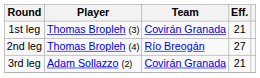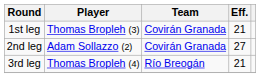2nd leg | Player: Thomas Bropleh (4) -> Adam Sollazzo (2)
2nd leg | Team: Río Breogán -> Covirán Granada
3rd leg | Player: Adam Sollazzo (2) -> Thomas Bropleh (4)
3rd leg | Team: Covirán Granada -> Río Breogán
